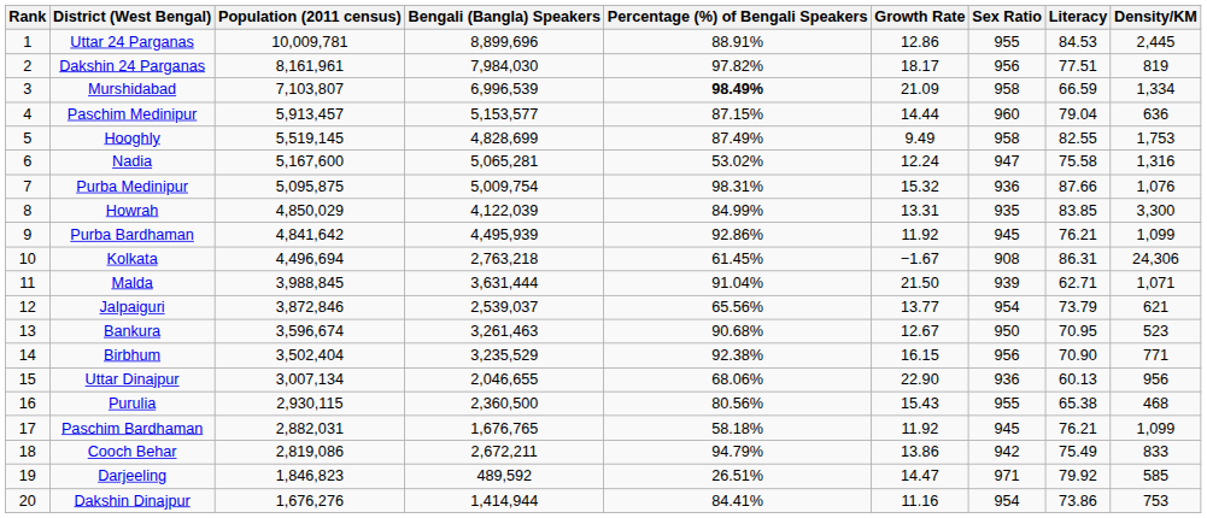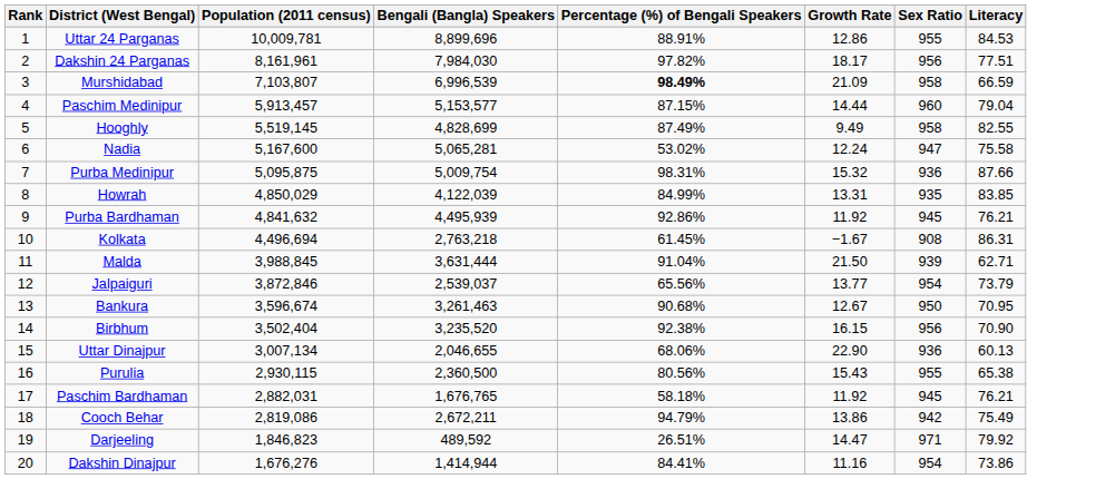- column: Density/KM | 2,445 | 819 | 1,334 | 636 | 1,753 | 1,316 | 1,076 | 3,300 | 1,099 | 24,306 | 1,071 | 621 | 523 | 771 | 956 | 468 | 1,099 | 833 | 585 | 753
Purba Bardhaman | Population (2011 census): 4,841,642 -> 4,841,632
Birbhum | Bengali (Bangla) Speakers: 3,235,529 -> 3,235,520
